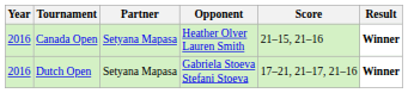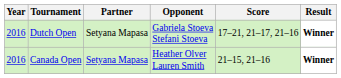rows swapped: Canada Open <-> Dutch Open
